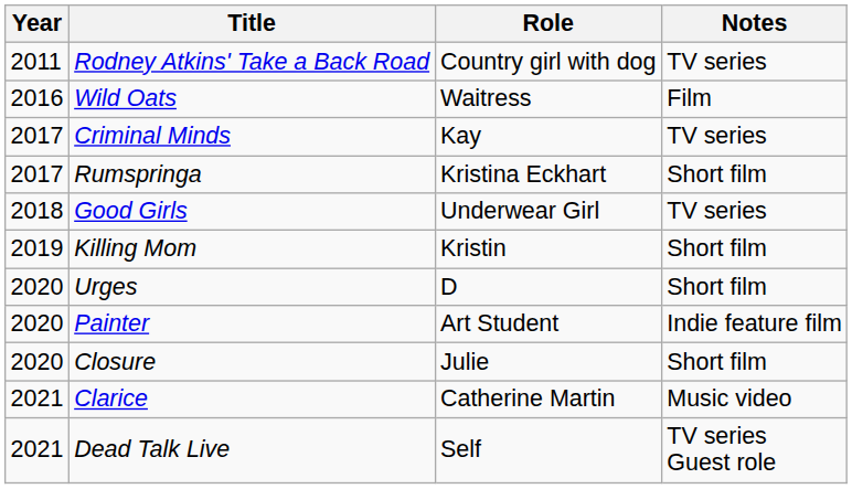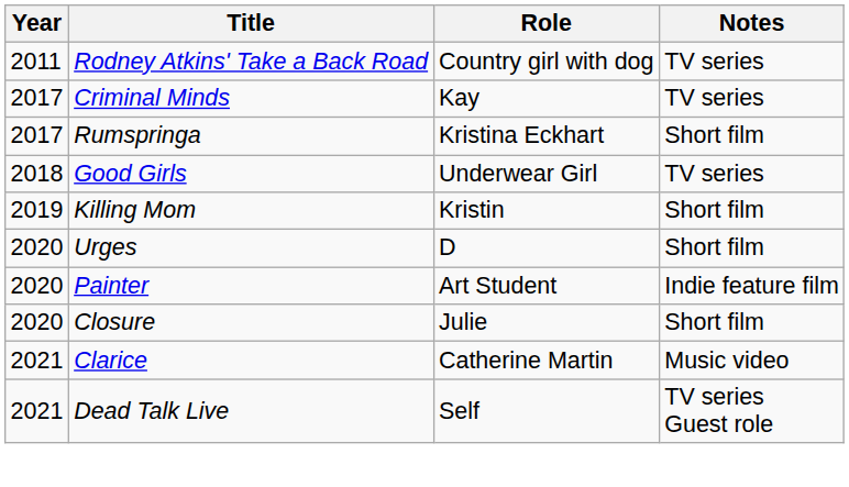- row: 2016 | Wild Oats | Waitress | Film
